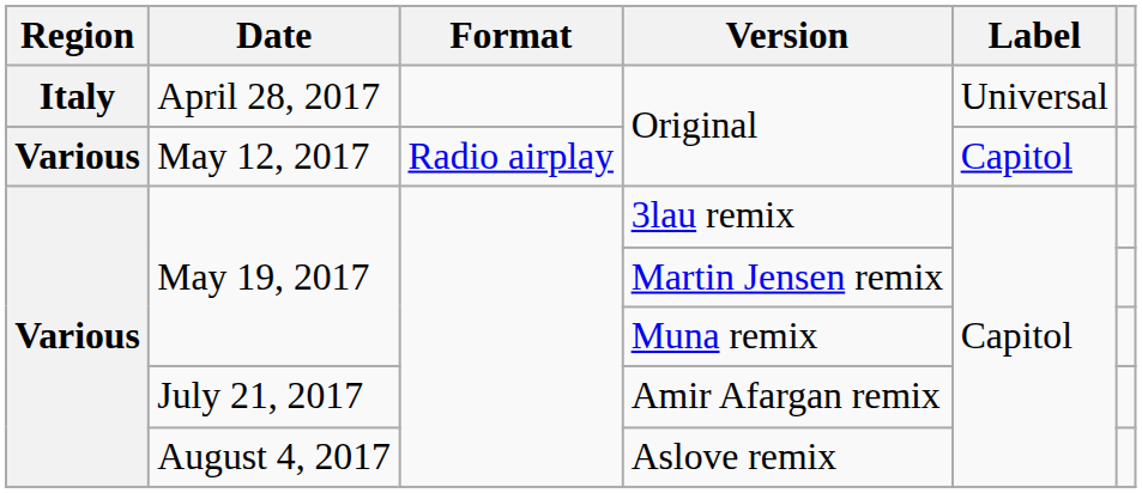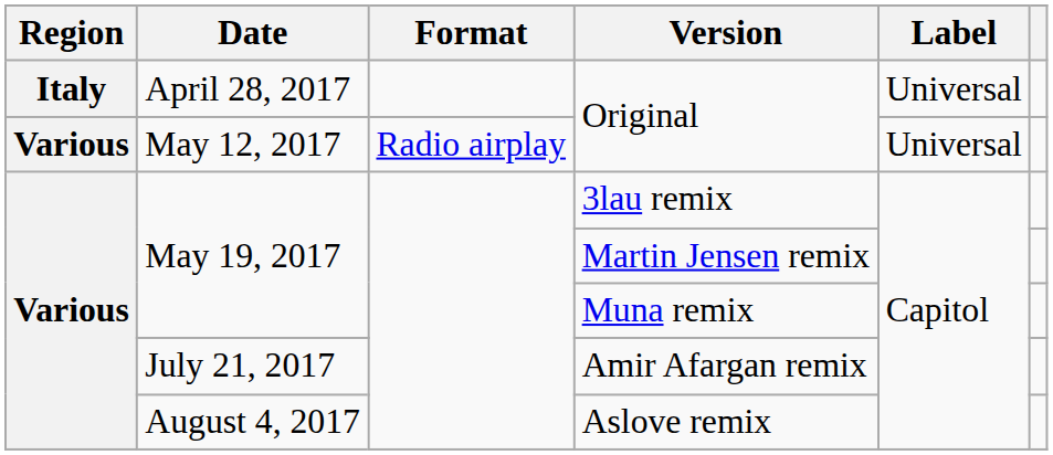May 12, 2017 / Original | Label: Capitol -> Universal
